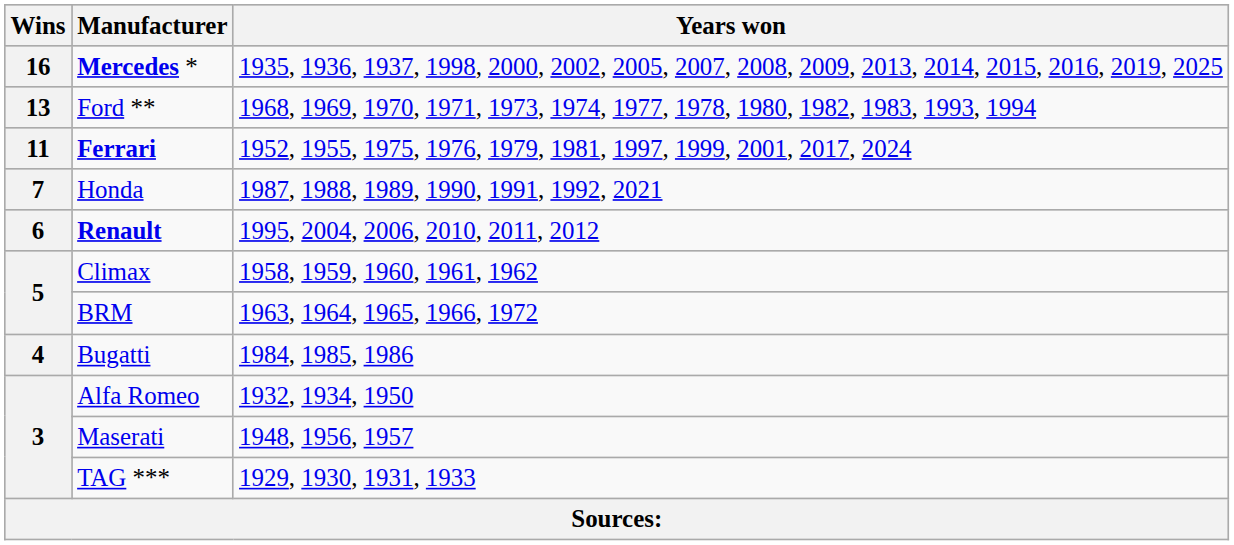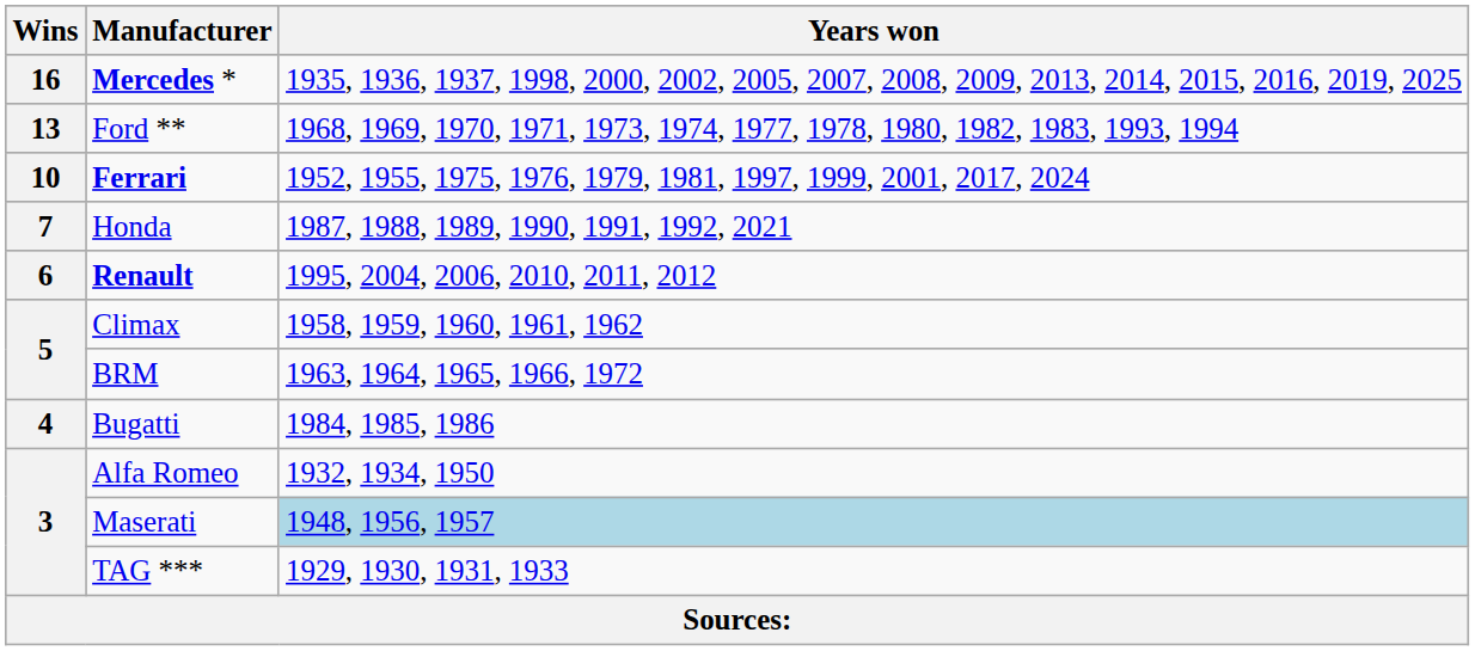Ferrari | Wins: 11 -> 10
Maserati | Years won: no background -> lightblue background
